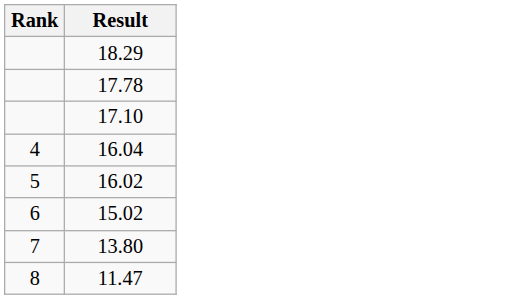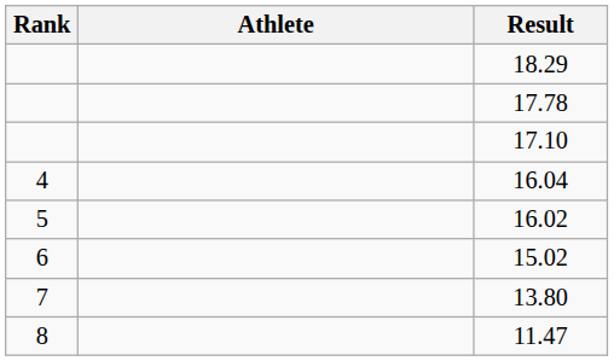+ column: Athlete
